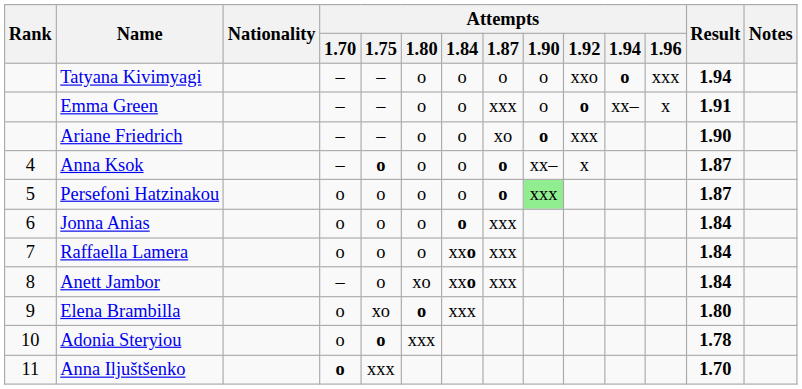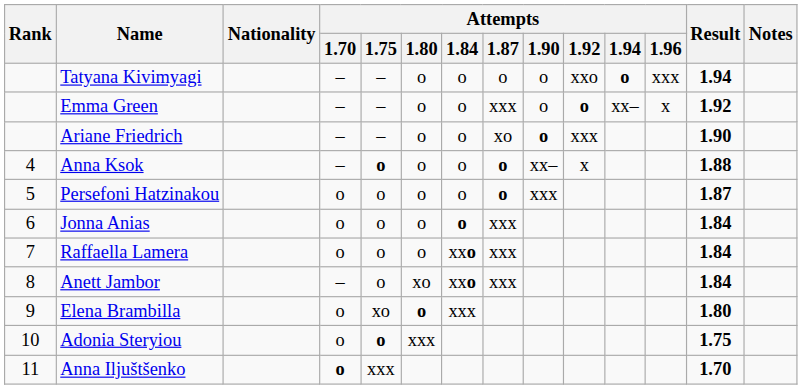Emma Green | Result: 1.91 -> 1.92
Anna Ksok | Result: 1.87 -> 1.88
Persefoni Hatzinakou | Attempts / 1.90: lightgreen background -> no background
Adonia Steryiou | Result: 1.78 -> 1.75
